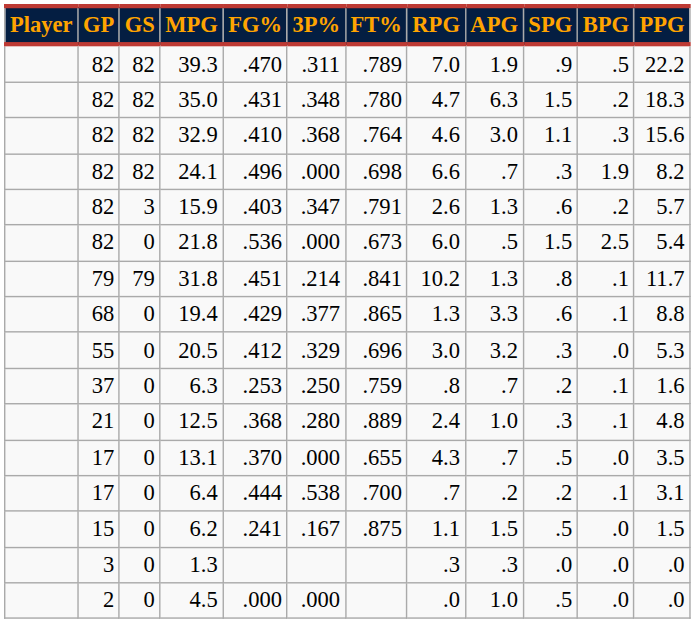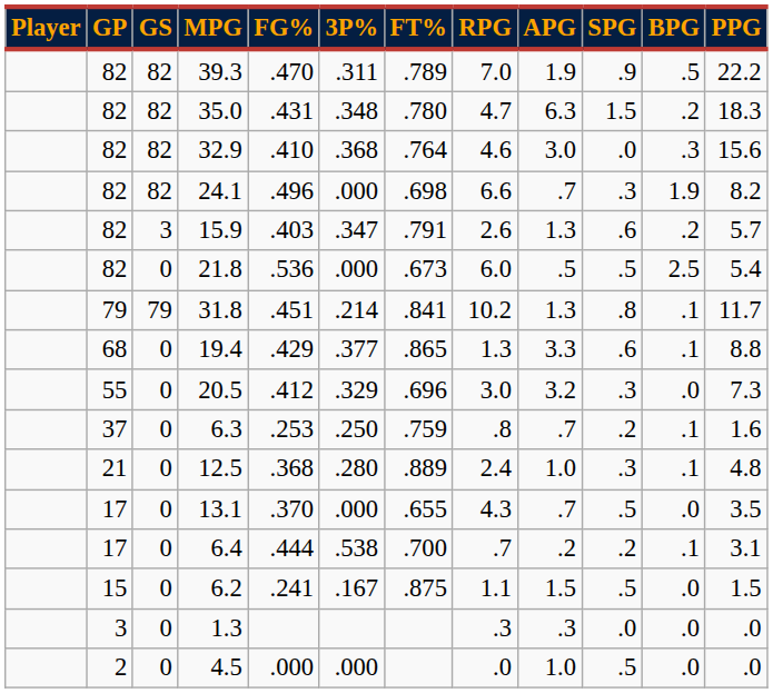32.9 | SPG: 1.1 -> .0
21.8 | SPG: 1.5 -> .5
20.5 | PPG: 5.3 -> 7.3
